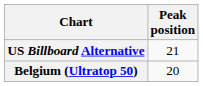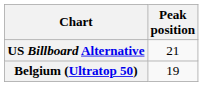Belgium (Ultratop 50) | Peak position: 20 -> 19
